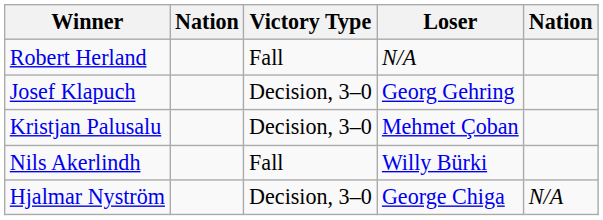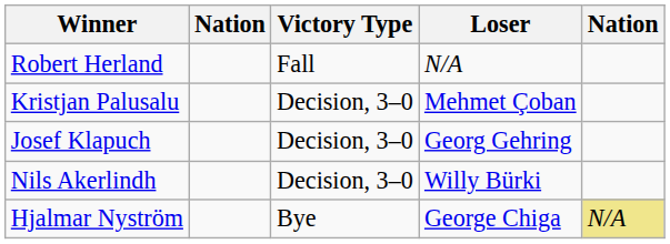rows swapped: Kristjan Palusalu <-> Josef Klapuch
Nils Akerlindh | Victory Type: Fall -> Decision, 3–0
Hjalmar Nyström | Victory Type: Decision, 3–0 -> Bye
Hjalmar Nyström | column 5: no background -> khaki background
